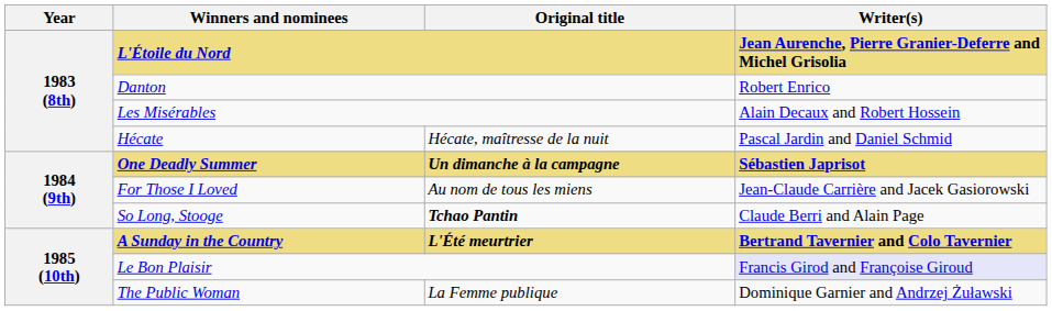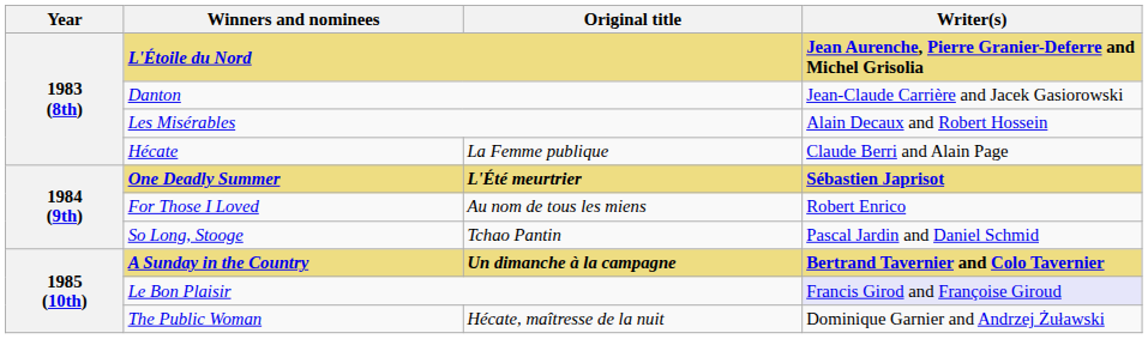Danton | Writer(s): Robert Enrico -> Jean-Claude Carrière and Jacek Gasiorowski
Hécate | Original title: Hécate, maîtresse de la nuit -> La Femme publique
Hécate | Writer(s): Pascal Jardin and Daniel Schmid -> Claude Berri and Alain Page
One Deadly Summer | Original title: Un dimanche à la campagne -> L'Été meurtrier
For Those I Loved | Writer(s): Jean-Claude Carrière and Jacek Gasiorowski -> Robert Enrico
So Long, Stooge | Original title: bold -> normal
So Long, Stooge | Writer(s): Claude Berri and Alain Page -> Pascal Jardin and Daniel Schmid
A Sunday in the Country | Original title: L'Été meurtrier -> Un dimanche à la campagne
The Public Woman | Original title: La Femme publique -> Hécate, maîtresse de la nuit
